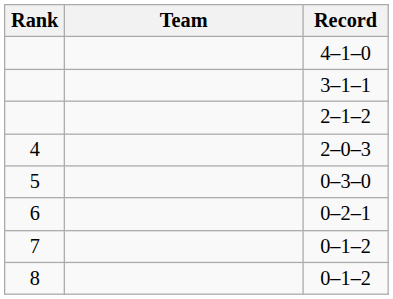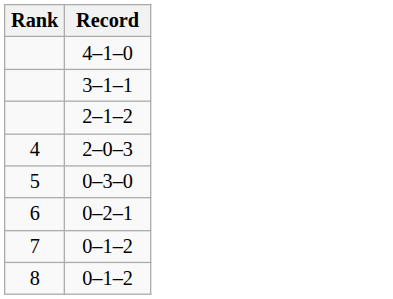- column: Team
